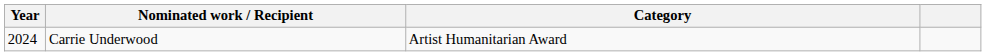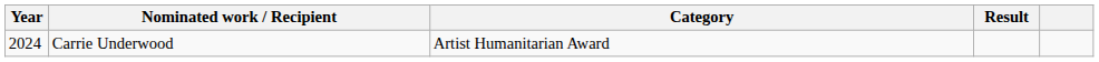+ column: Result
